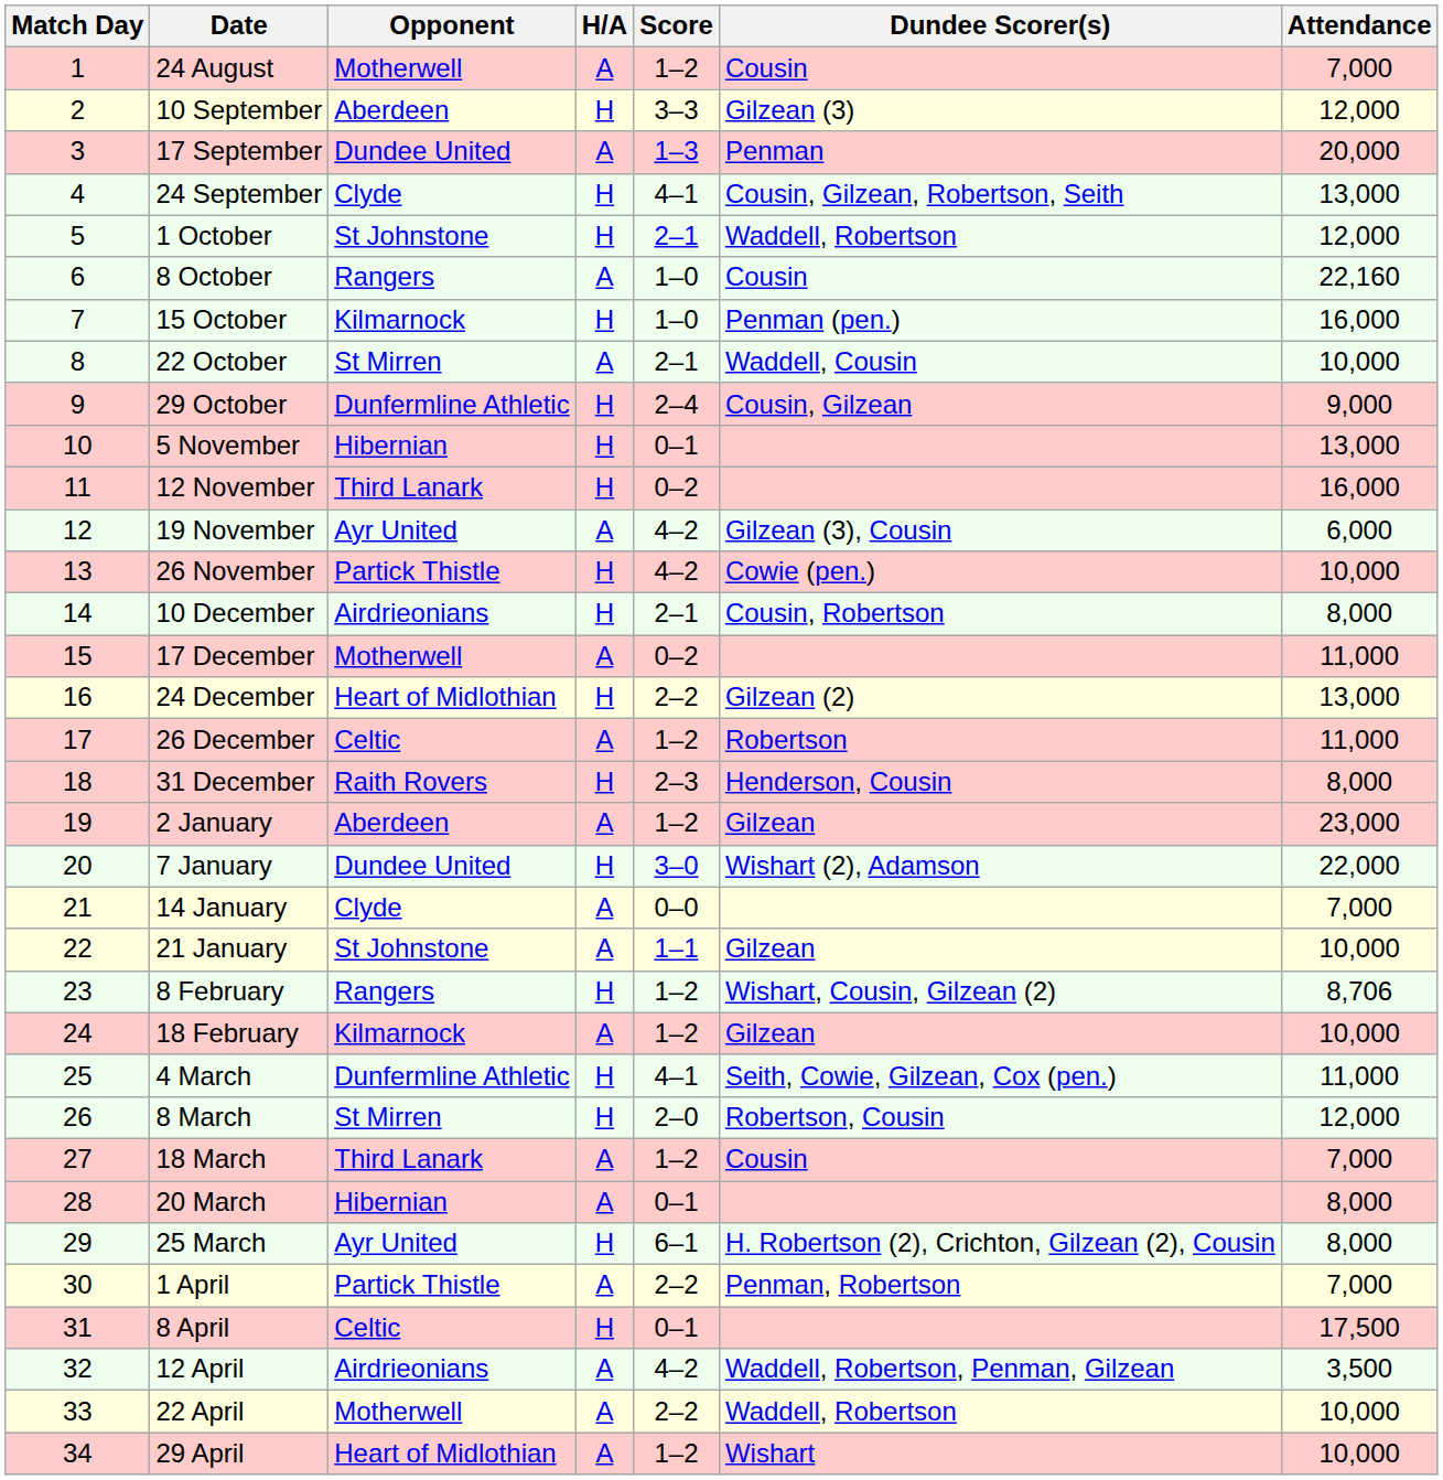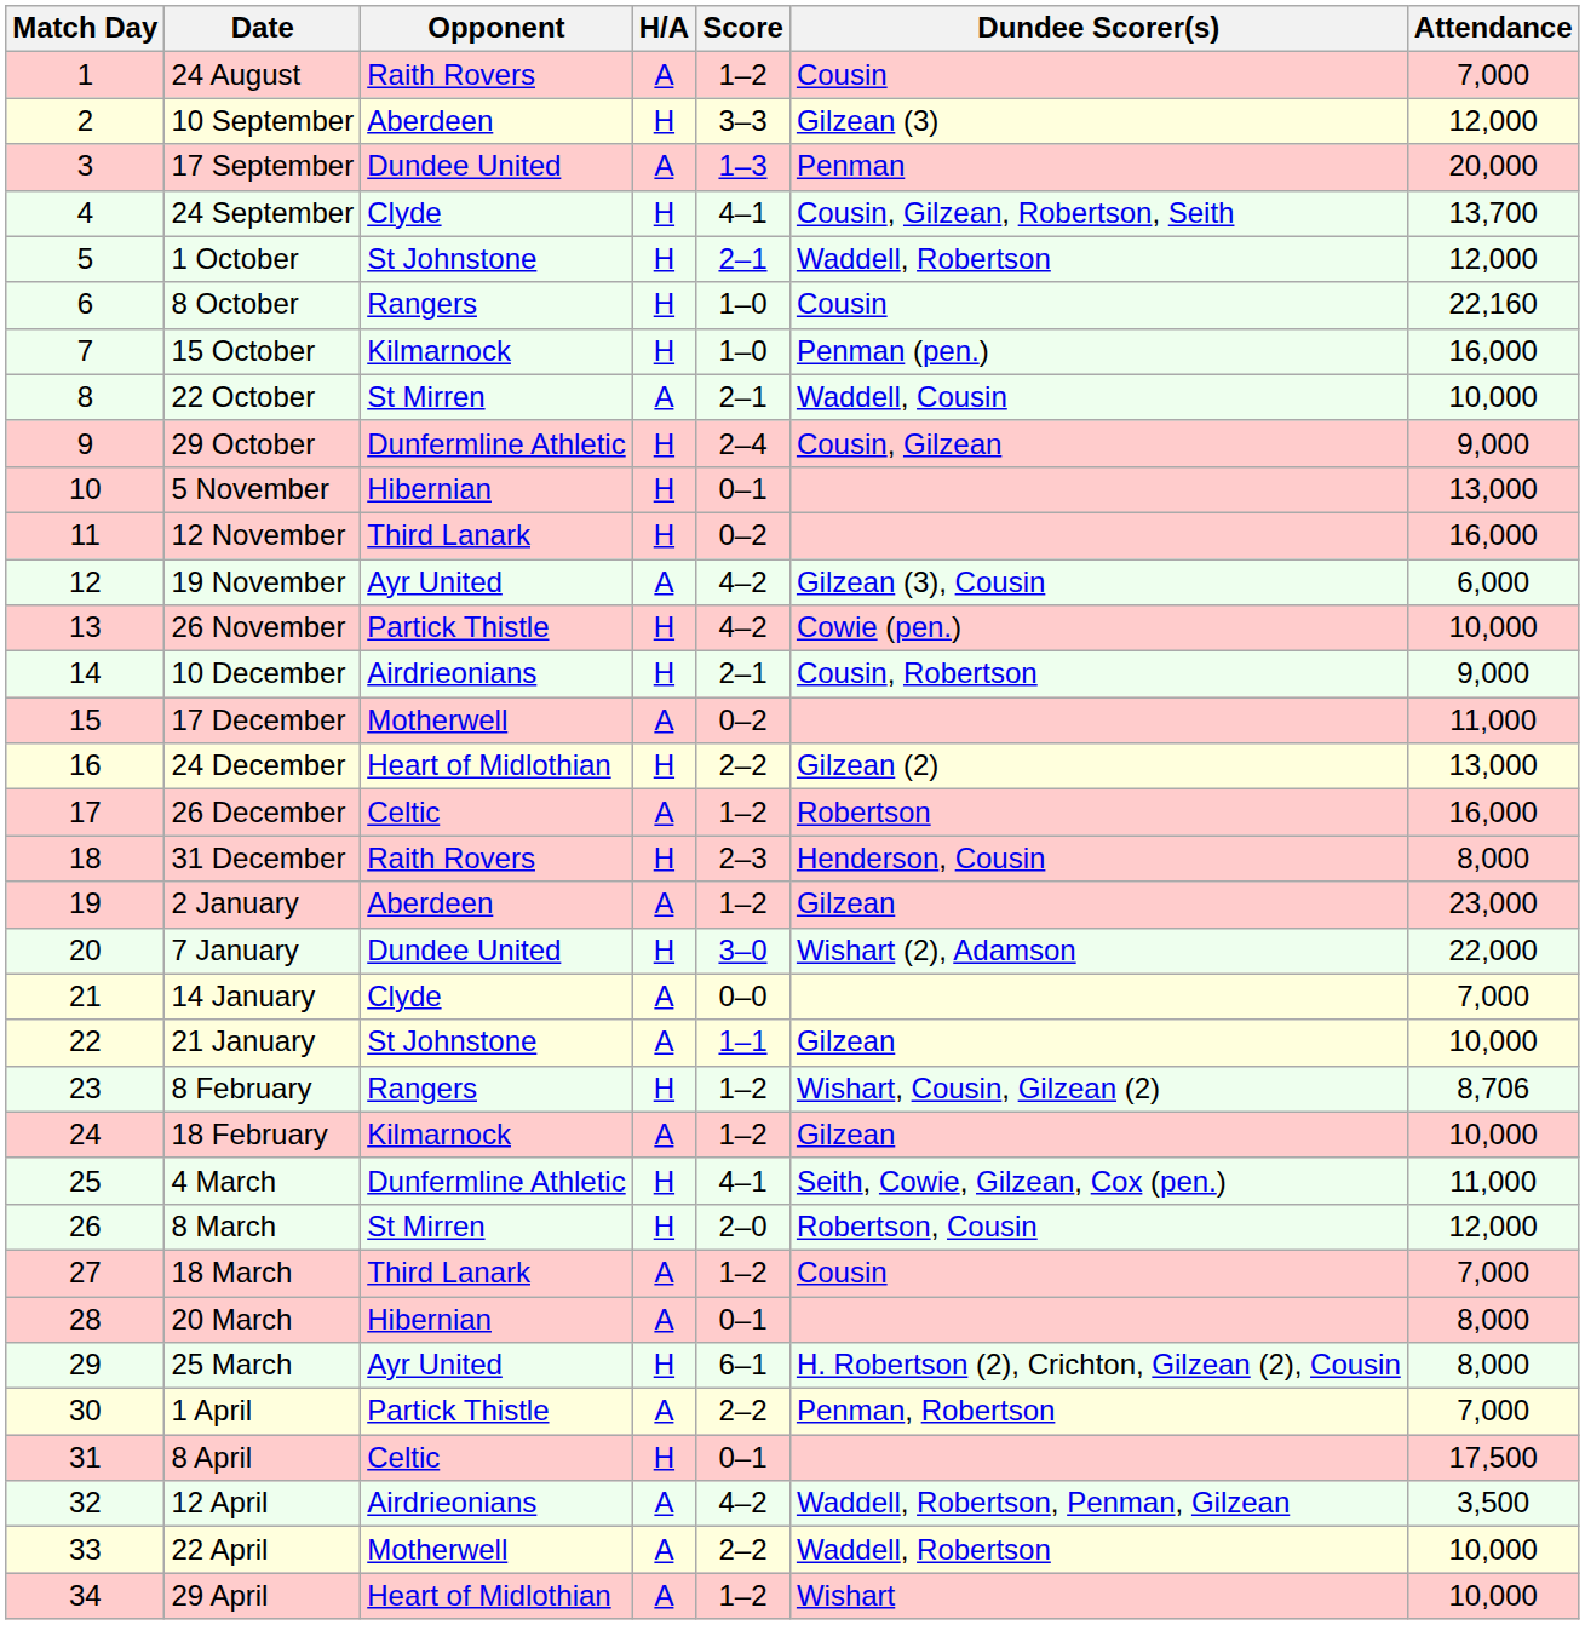24 August | Opponent: Motherwell -> Raith Rovers
24 September | Attendance: 13,000 -> 13,700
8 October | H/A: A -> H
10 December | Attendance: 8,000 -> 9,000
26 December | Attendance: 11,000 -> 16,000
